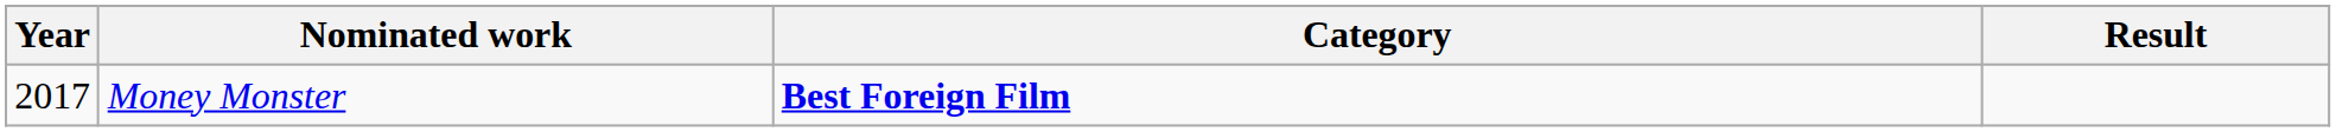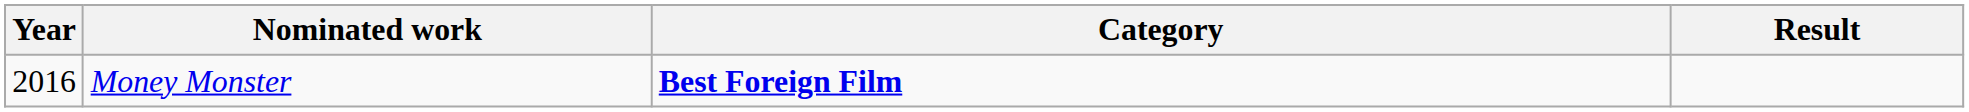Money Monster | Year: 2017 -> 2016
